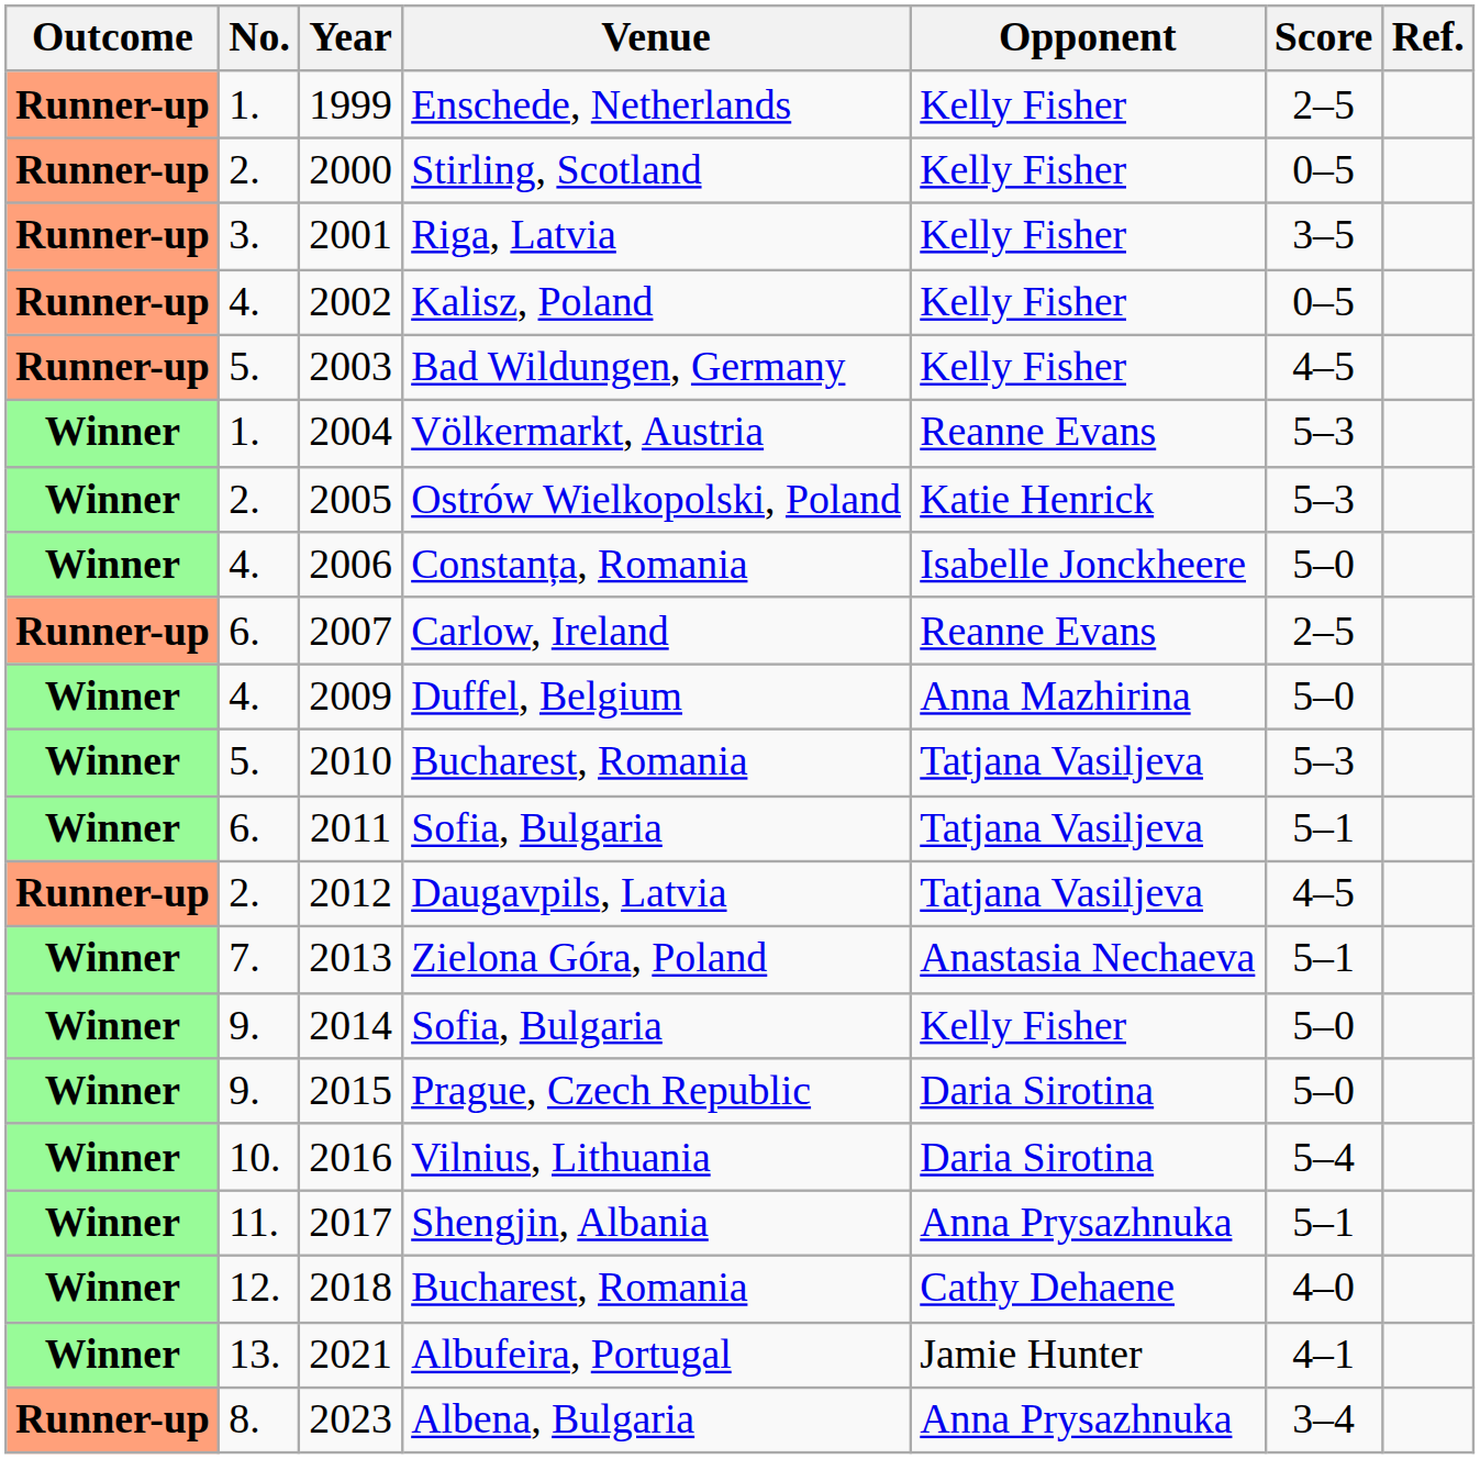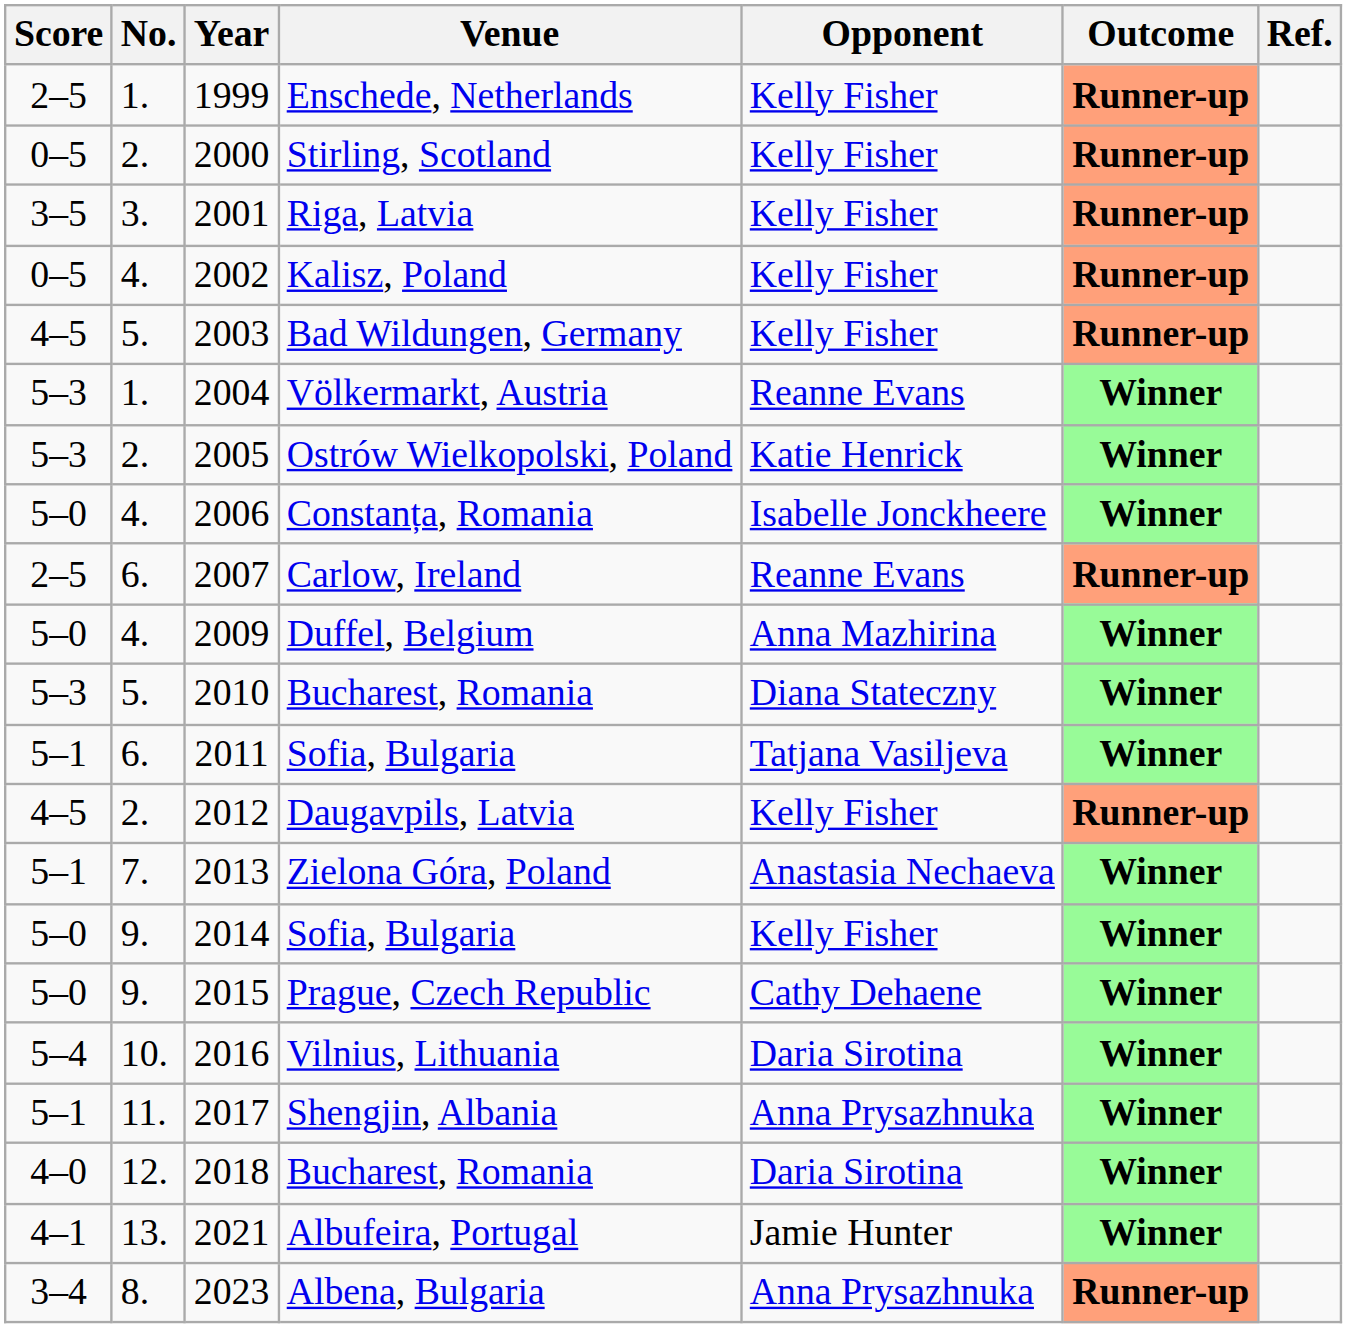columns swapped: Outcome <-> Score
2010 / Bucharest, Romania | Opponent: Tatjana Vasiljeva -> Diana Stateczny
Daugavpils, Latvia | Opponent: Tatjana Vasiljeva -> Kelly Fisher
Prague, Czech Republic | Opponent: Daria Sirotina -> Cathy Dehaene
2018 / Bucharest, Romania | Opponent: Cathy Dehaene -> Daria Sirotina
